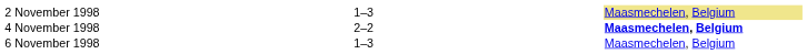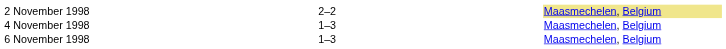2 November 1998 | column 3: 1–3 -> 2–2
4 November 1998 | column 3: 2–2 -> 1–3
4 November 1998 | column 5: bold -> normal
